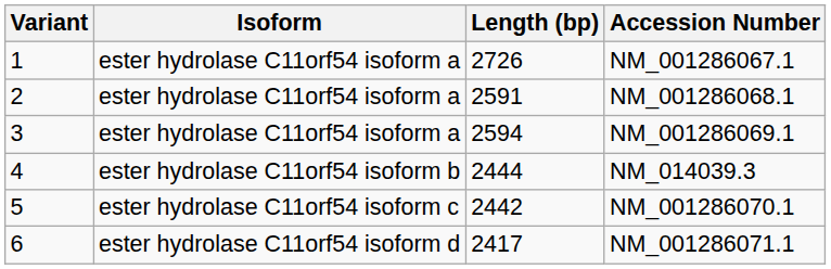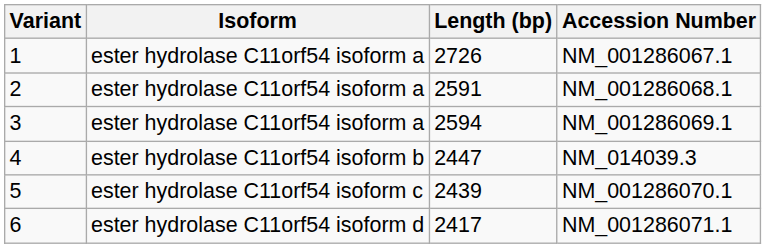NM_014039.3 | Length (bp): 2444 -> 2447
NM_001286070.1 | Length (bp): 2442 -> 2439
